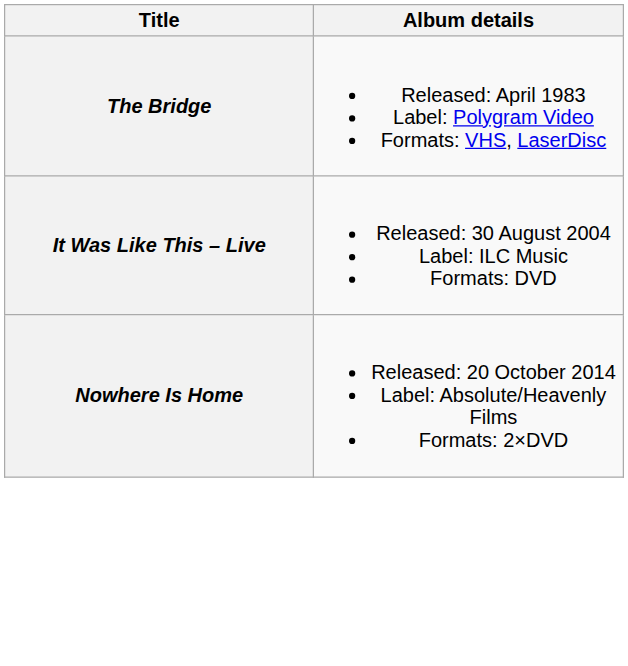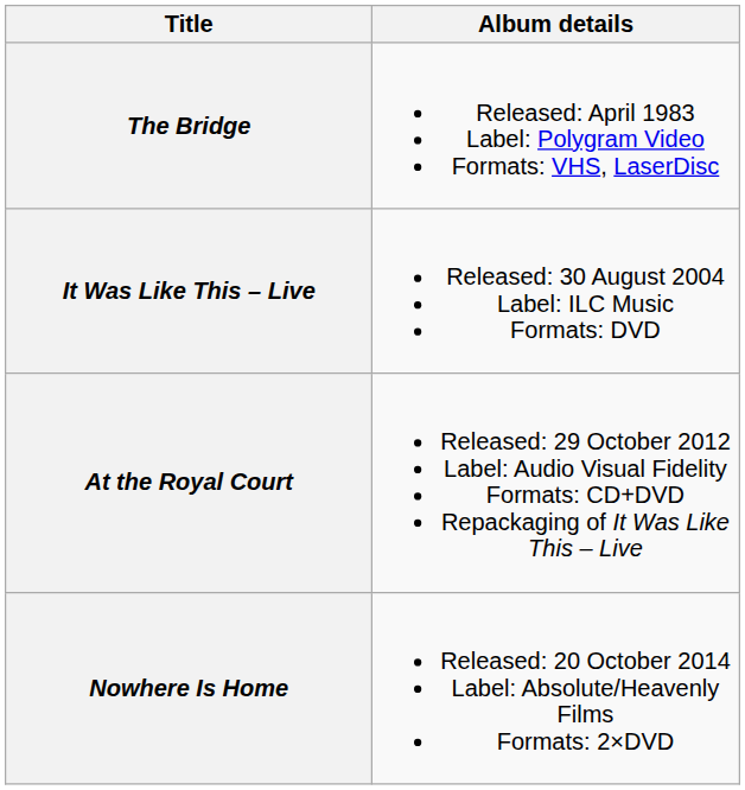+ row: At the Royal Court | Released: 29 October 2012 Label: Audio Visual Fidelity Formats: CD+DVD Repackaging of It Was Like This – Live
